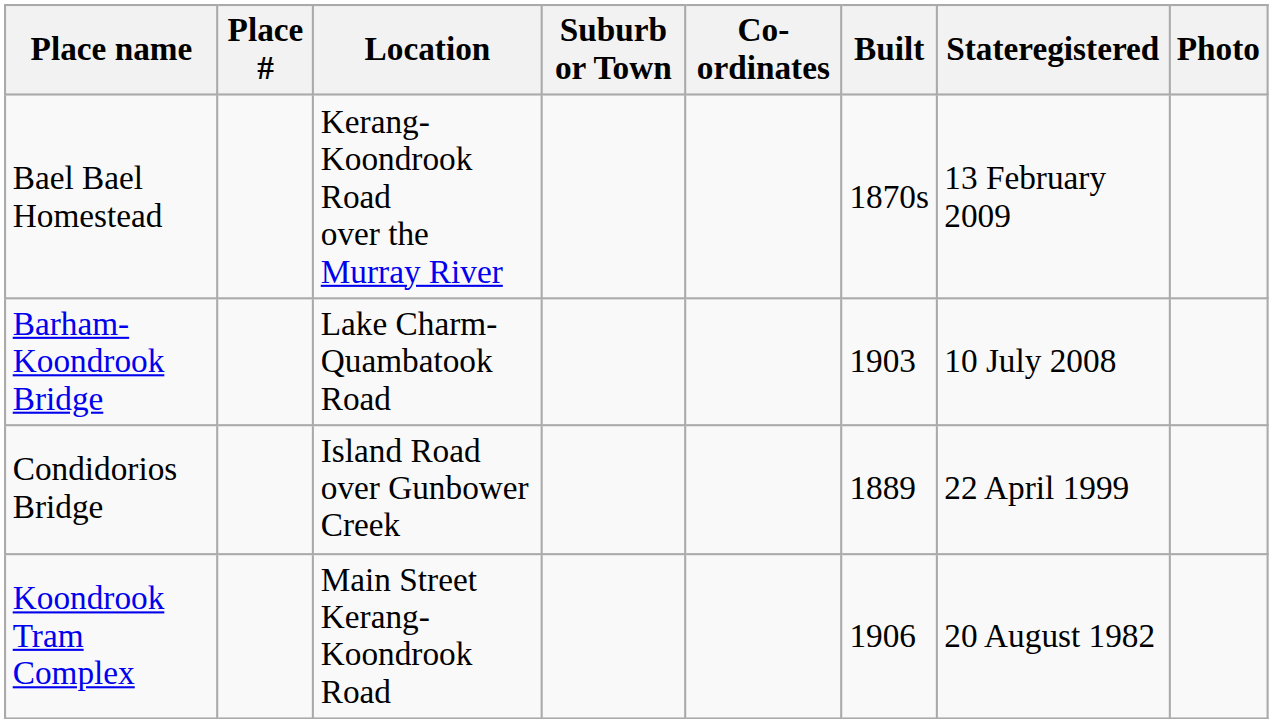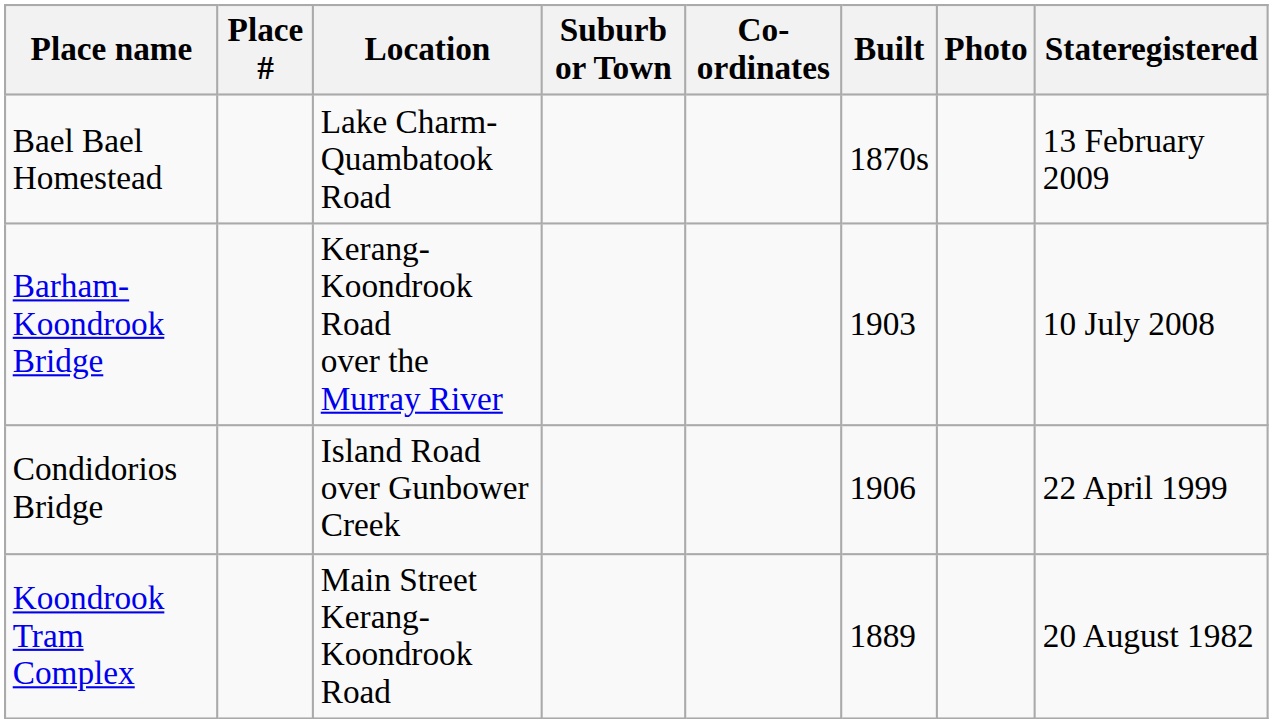columns swapped: Stateregistered <-> Photo
Bael Bael Homestead | Location: Kerang-Koondrook Road over the Murray River -> Lake Charm-Quambatook Road
Barham-Koondrook Bridge | Location: Lake Charm-Quambatook Road -> Kerang-Koondrook Road over the Murray River
Condidorios Bridge | Built: 1889 -> 1906
Koondrook Tram Complex | Built: 1906 -> 1889
